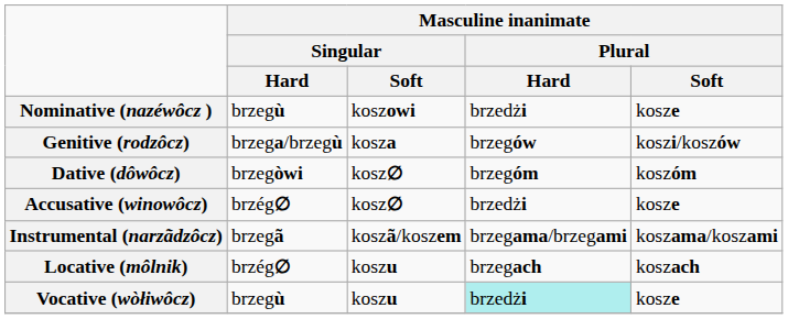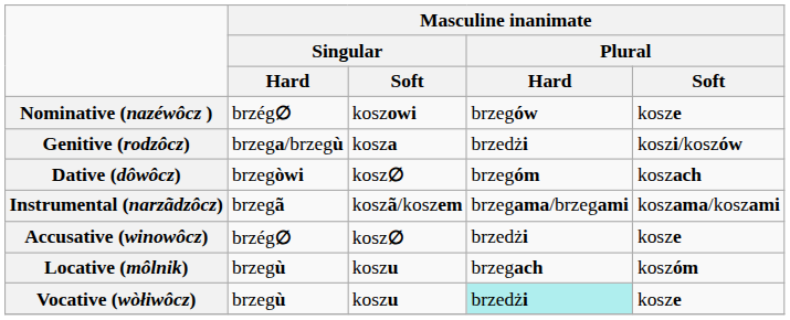Nominative (nazéwôcz ) | Masculine inanimate / Singular / Hard: brzegù -> brzég∅
Nominative (nazéwôcz ) | Masculine inanimate / Plural / Hard: brzedżi -> brzegów
Genitive (rodzôcz) | Masculine inanimate / Plural / Hard: brzegów -> brzedżi
Dative (dôwôcz) | Masculine inanimate / Plural / Soft: koszóm -> koszach
rows swapped: Accusative (winowôcz) <-> Instrumental (narzãdzôcz)
Locative (môlnik) | Masculine inanimate / Singular / Hard: brzég∅ -> brzegù
Locative (môlnik) | Masculine inanimate / Plural / Soft: koszach -> koszóm
